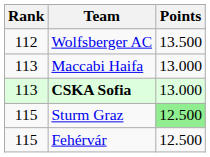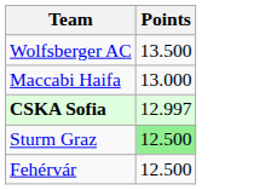- column: Rank | 112 | 113 | 113 | 115 | 115
CSKA Sofia | Points: 13.000 -> 12.997
